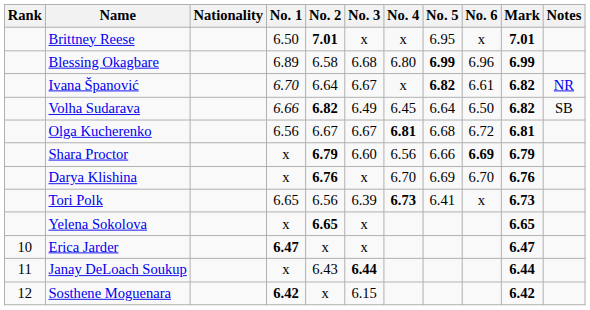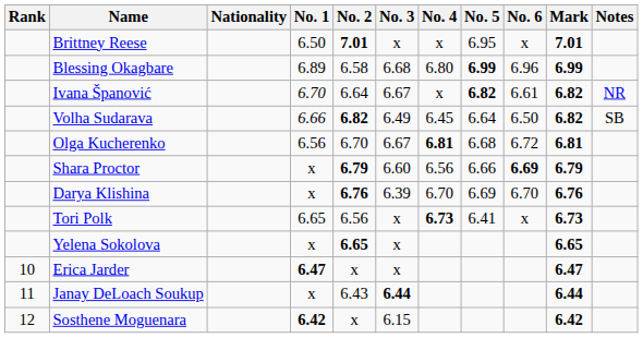Olga Kucherenko | No. 2: 6.67 -> 6.70
Darya Klishina | No. 3: x -> 6.39
Tori Polk | No. 3: 6.39 -> x
